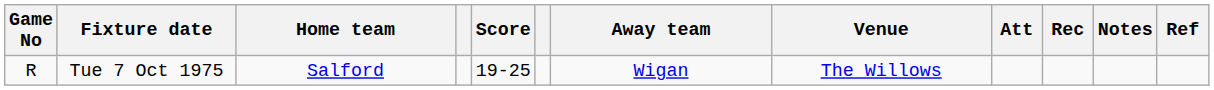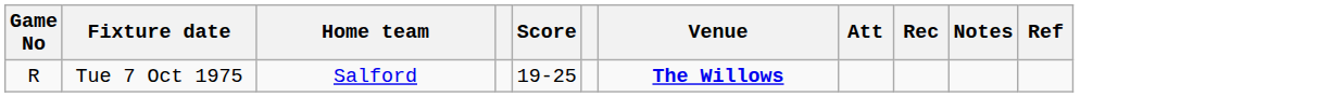- column: Away team | Wigan
Tue 7 Oct 1975 | Venue: normal -> bold
